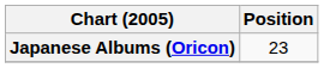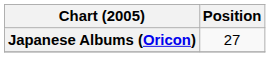Japanese Albums (Oricon) | Position: 23 -> 27
